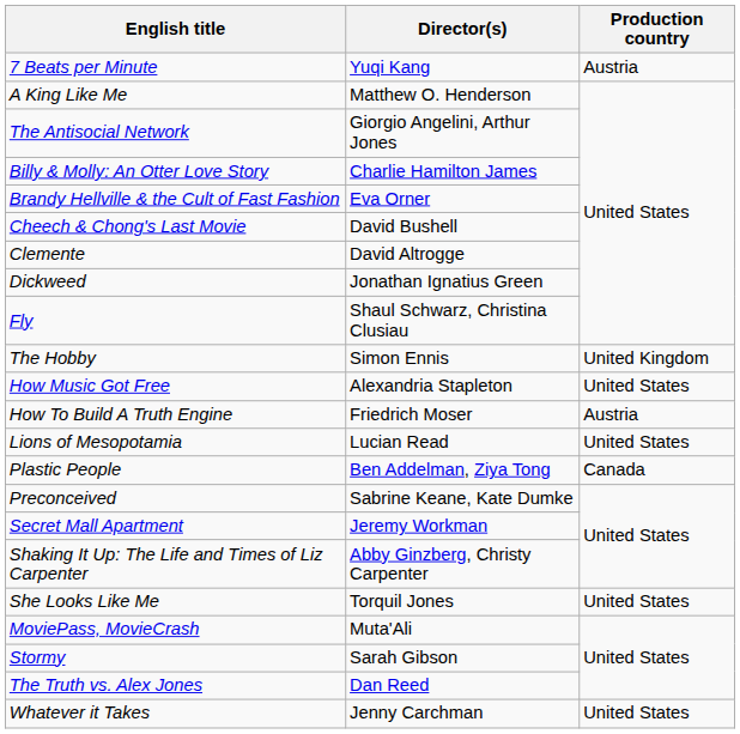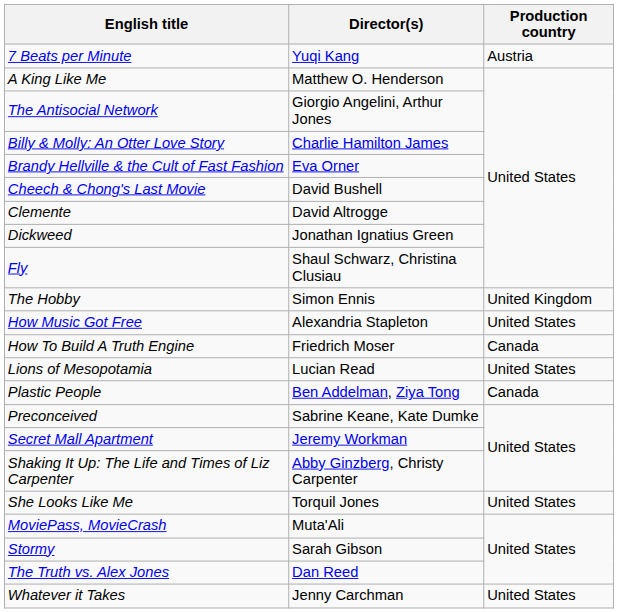How To Build A Truth Engine | Production country: Austria -> Canada
